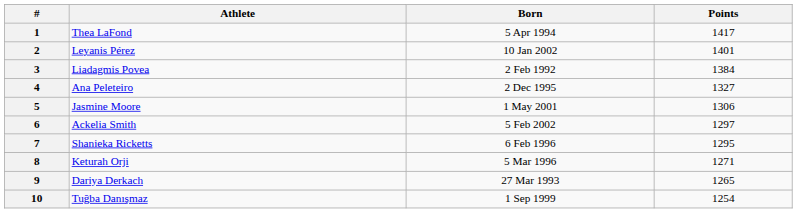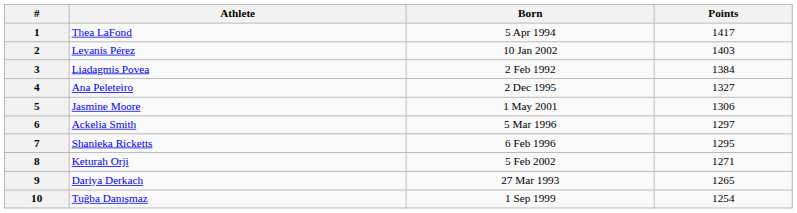2 | Points: 1401 -> 1403
6 | Born: 5 Feb 2002 -> 5 Mar 1996
8 | Born: 5 Mar 1996 -> 5 Feb 2002
